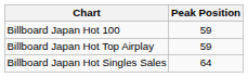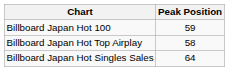Billboard Japan Hot Top Airplay | Peak Position: 59 -> 58
